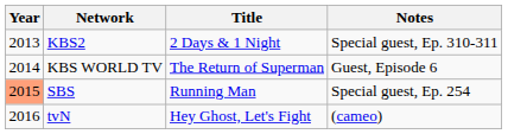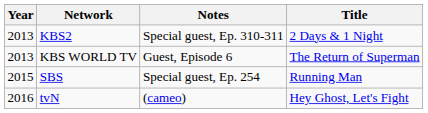columns swapped: Title <-> Notes
KBS WORLD TV | Year: 2014 -> 2013
SBS | Year: lightsalmon background -> no background
